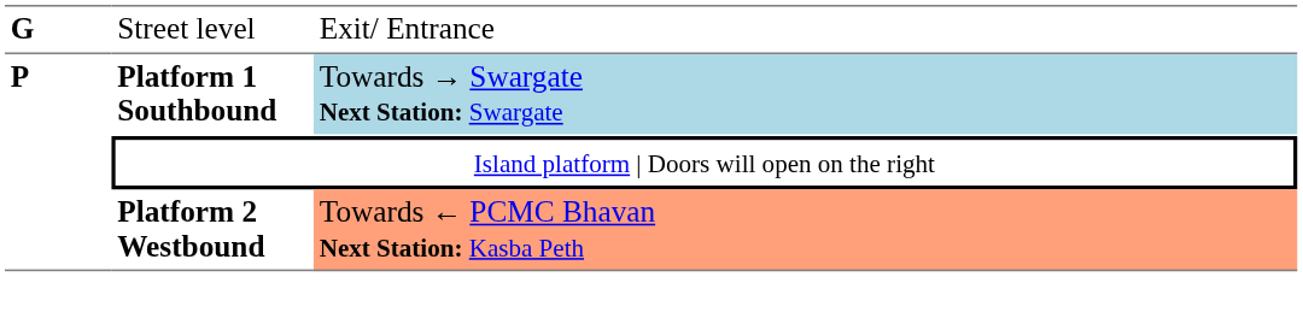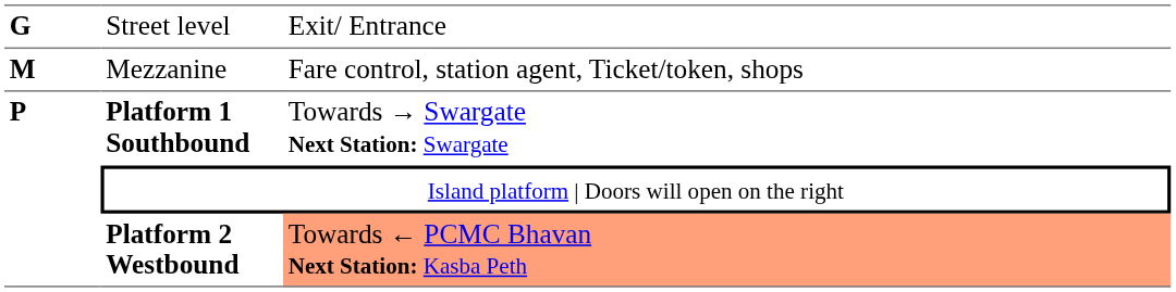+ row: M | Mezzanine | Fare control, station agent, Ticket/token, shops
Platform 1 Southbound | column 3: lightblue background -> no background
